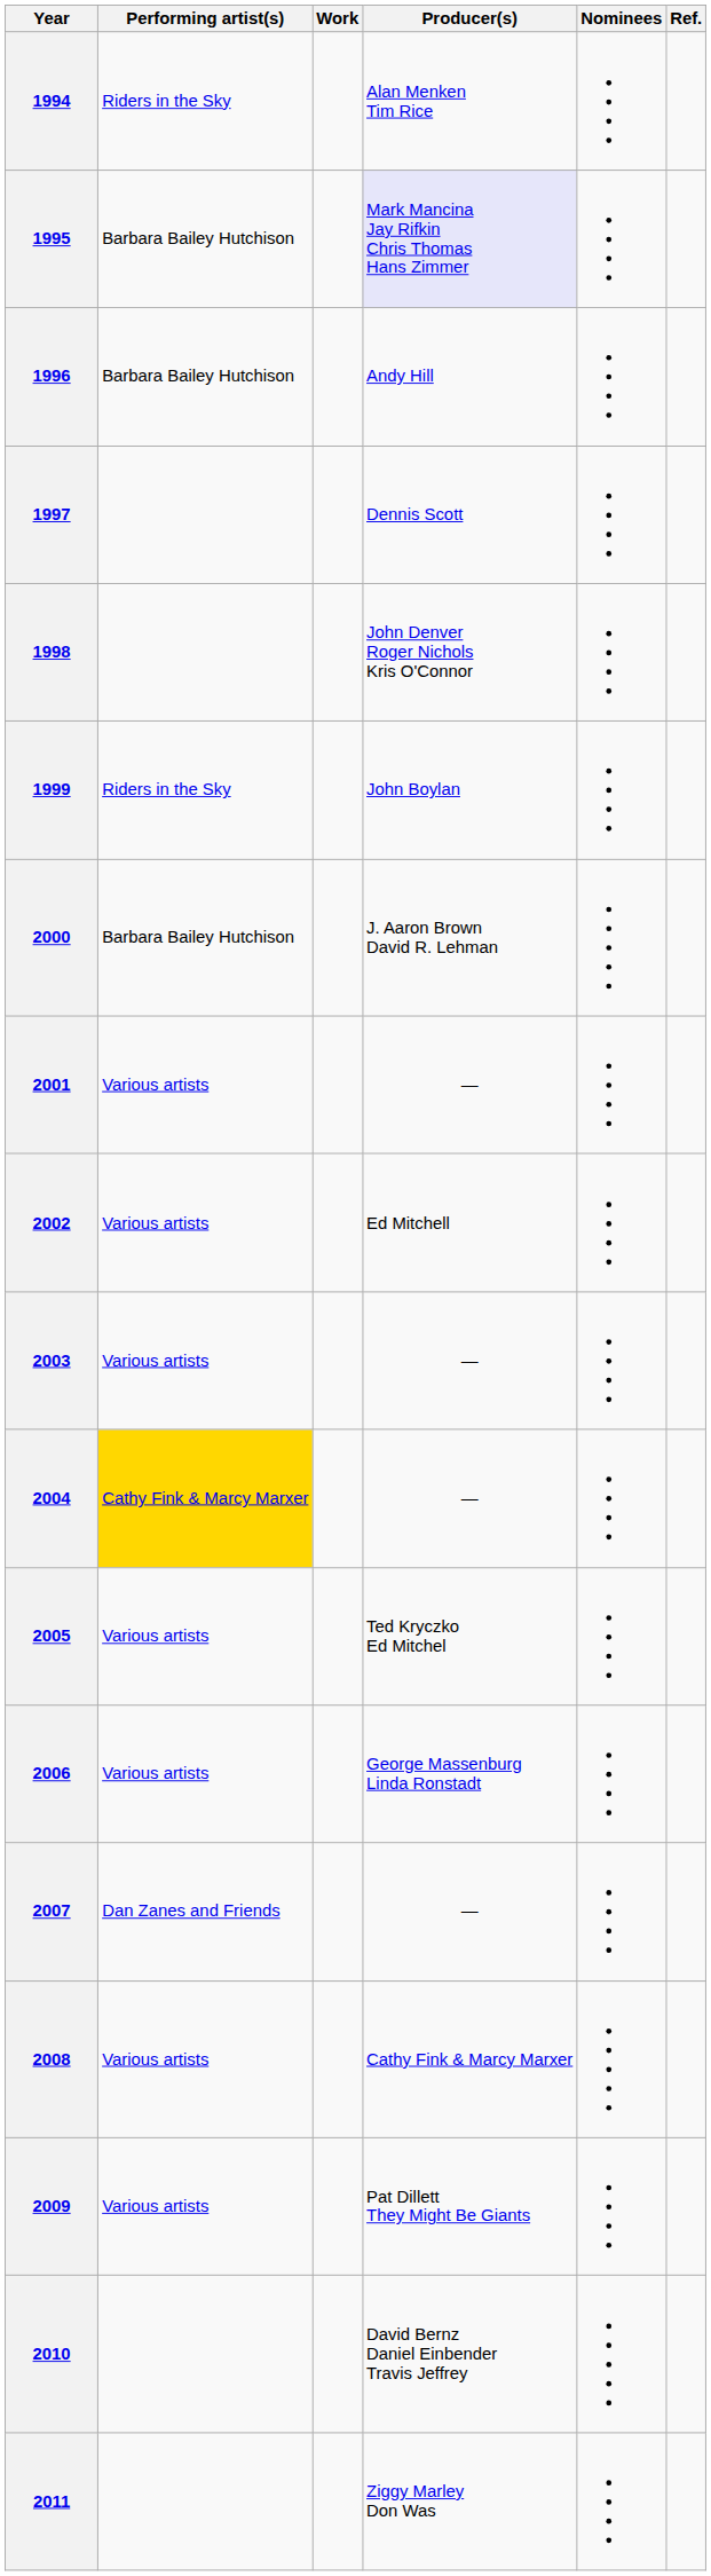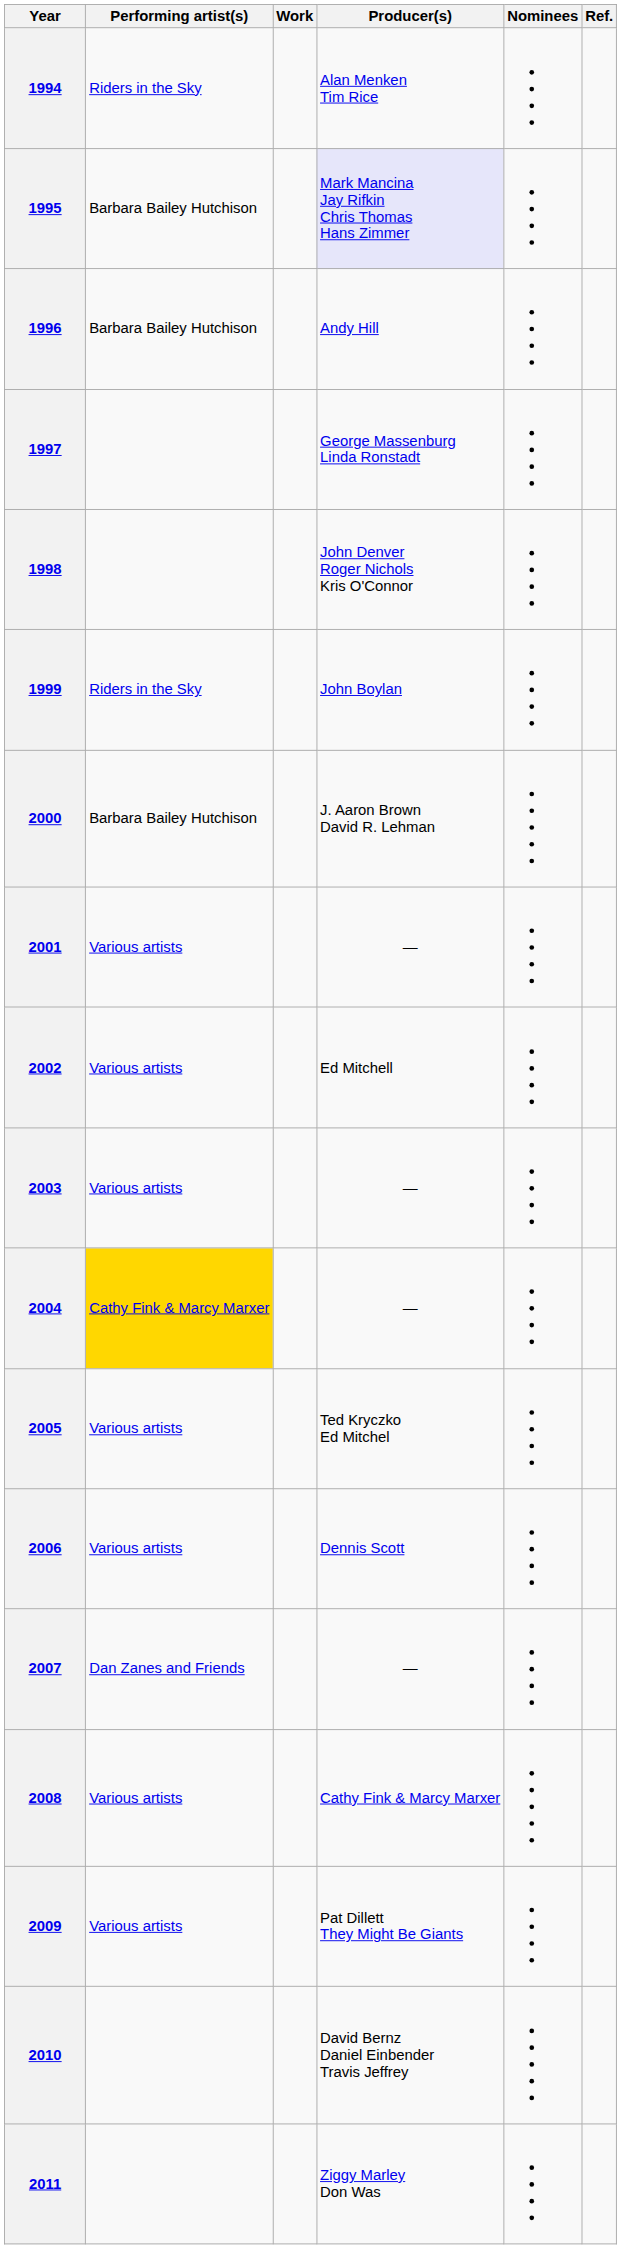1997 | Producer(s): Dennis Scott -> George Massenburg Linda Ronstadt
2006 | Producer(s): George Massenburg Linda Ronstadt -> Dennis Scott
